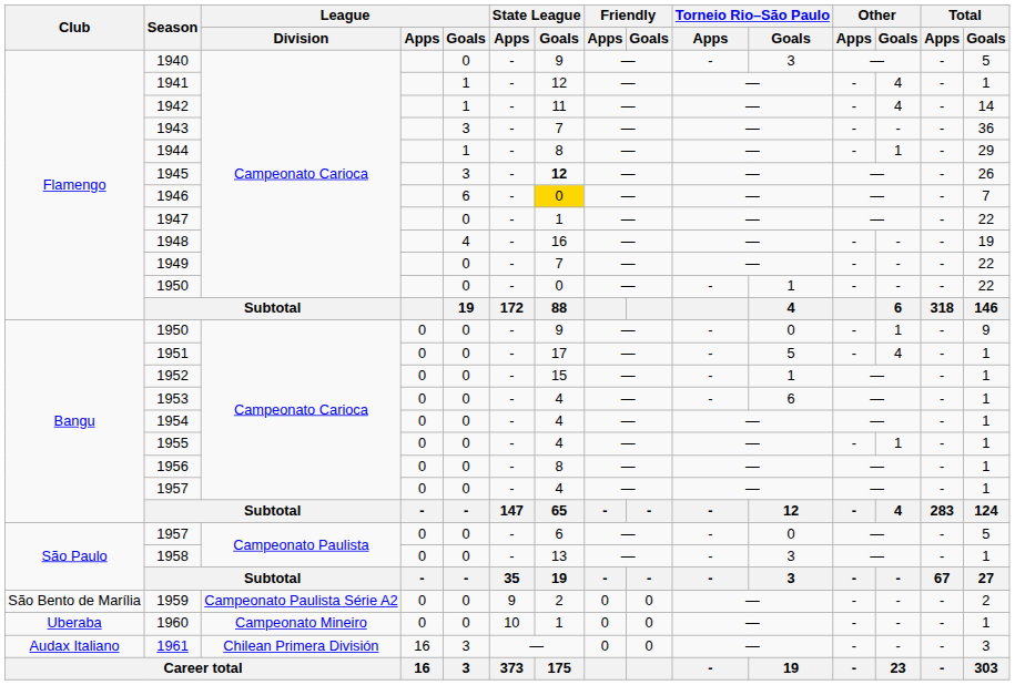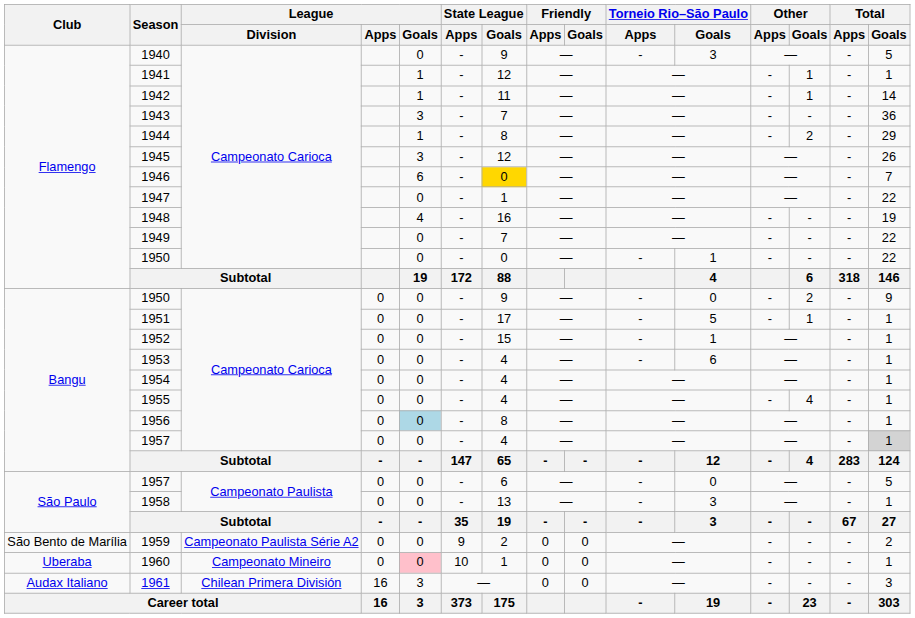1941 | Other / Goals: 4 -> 1
1942 | Other / Goals: 4 -> 1
1944 | Other / Goals: 1 -> 2
1945 | State League / Goals: bold -> normal
Bangu / 1950 | Other / Goals: 1 -> 2
1951 | Other / Goals: 4 -> 1
1955 | Other / Goals: 1 -> 4
1956 | League / Goals: no background -> lightblue background
Bangu / 1957 | Total / Goals: no background -> lightgrey background
1960 | League / Goals: no background -> pink background
